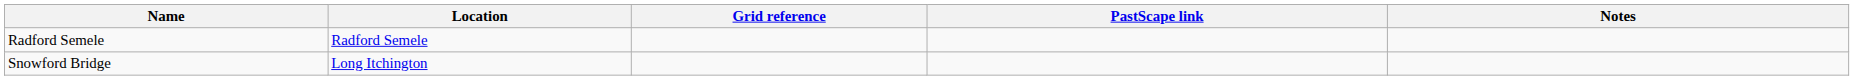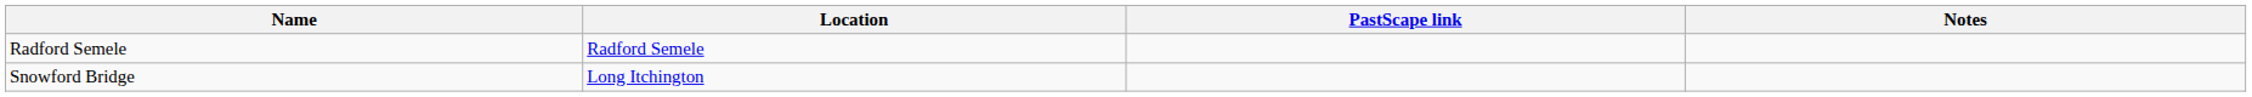- column: Grid reference
